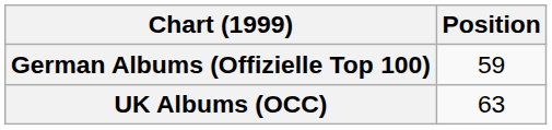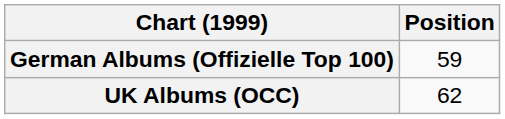UK Albums (OCC) | Position: 63 -> 62
